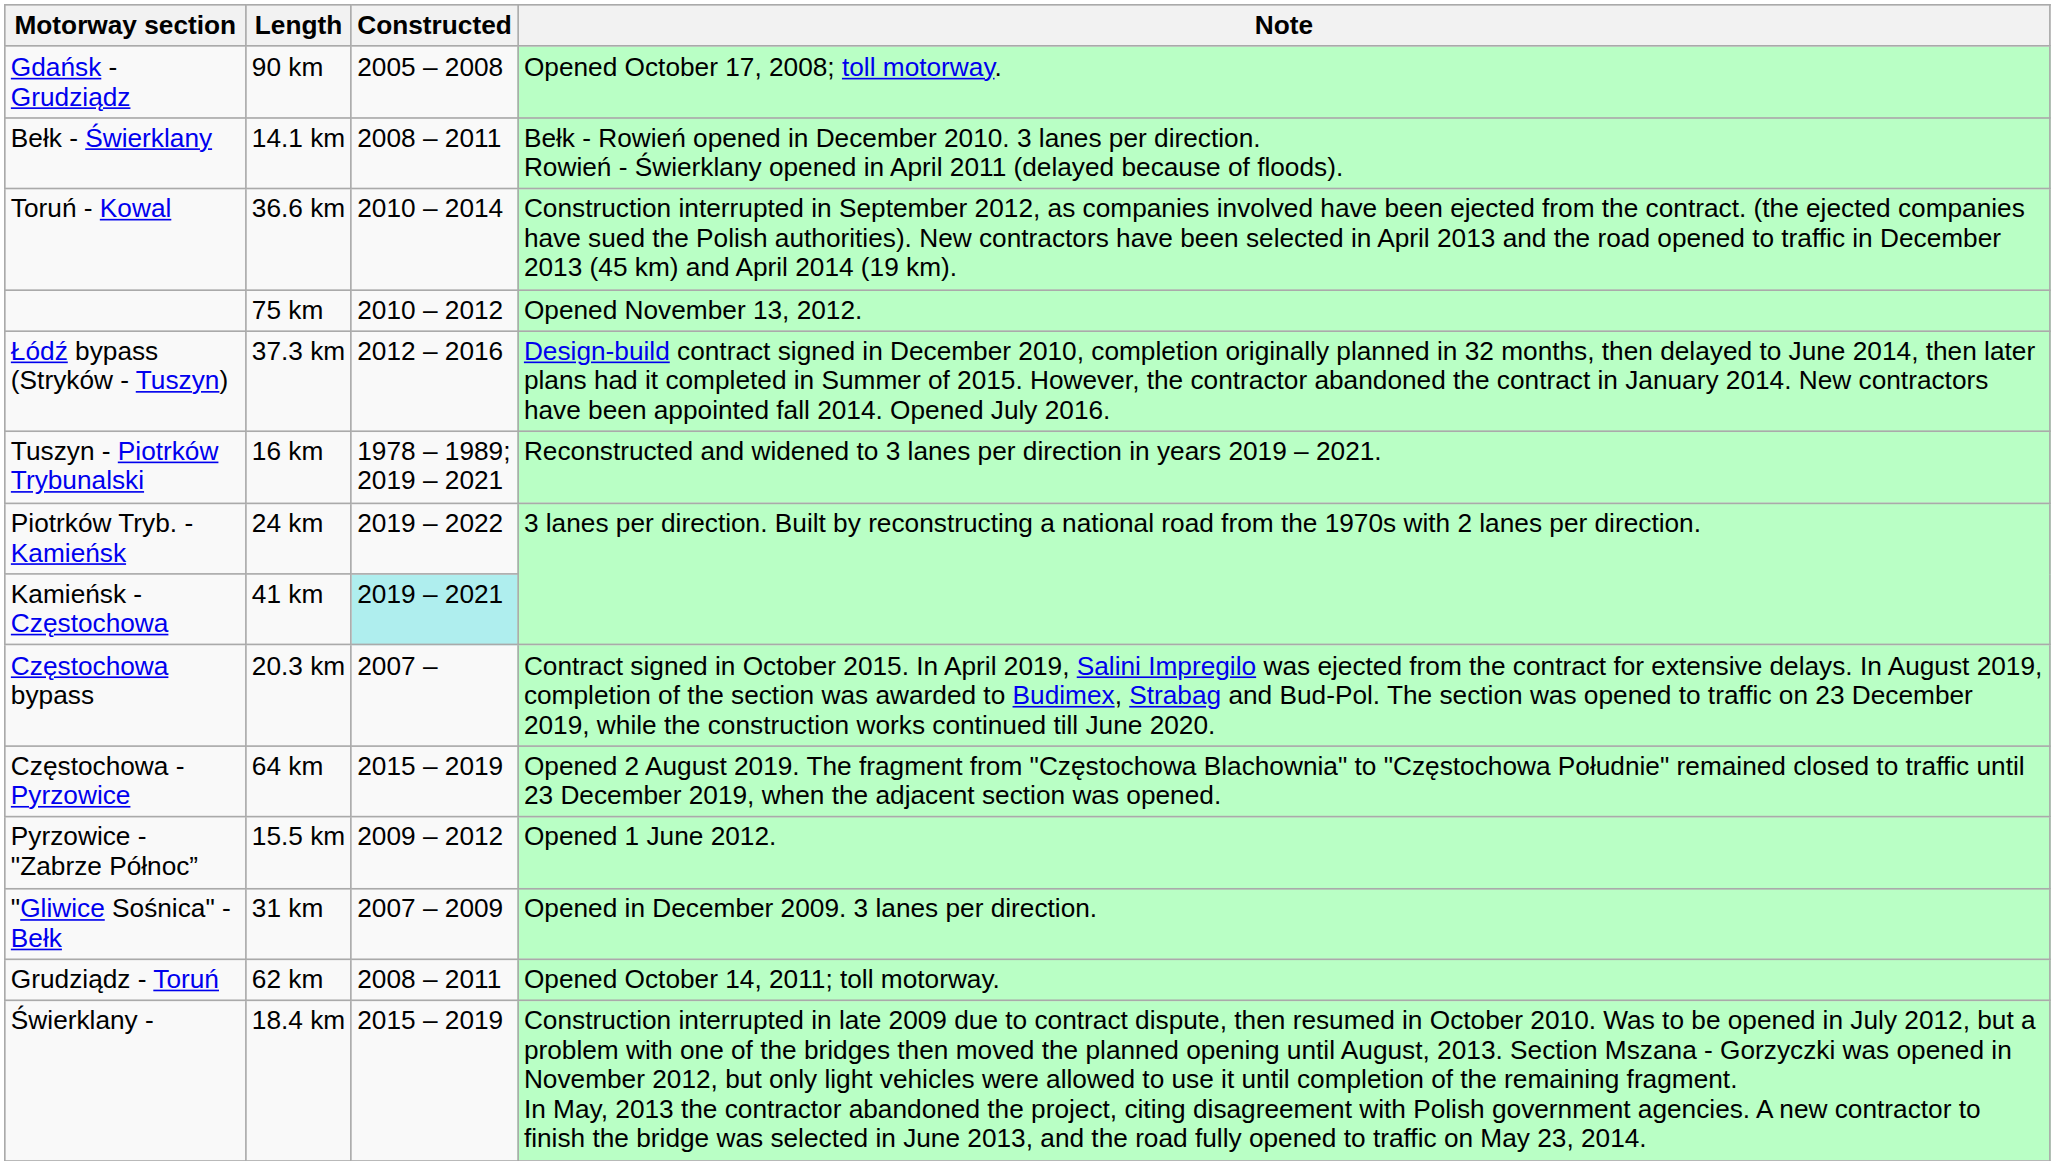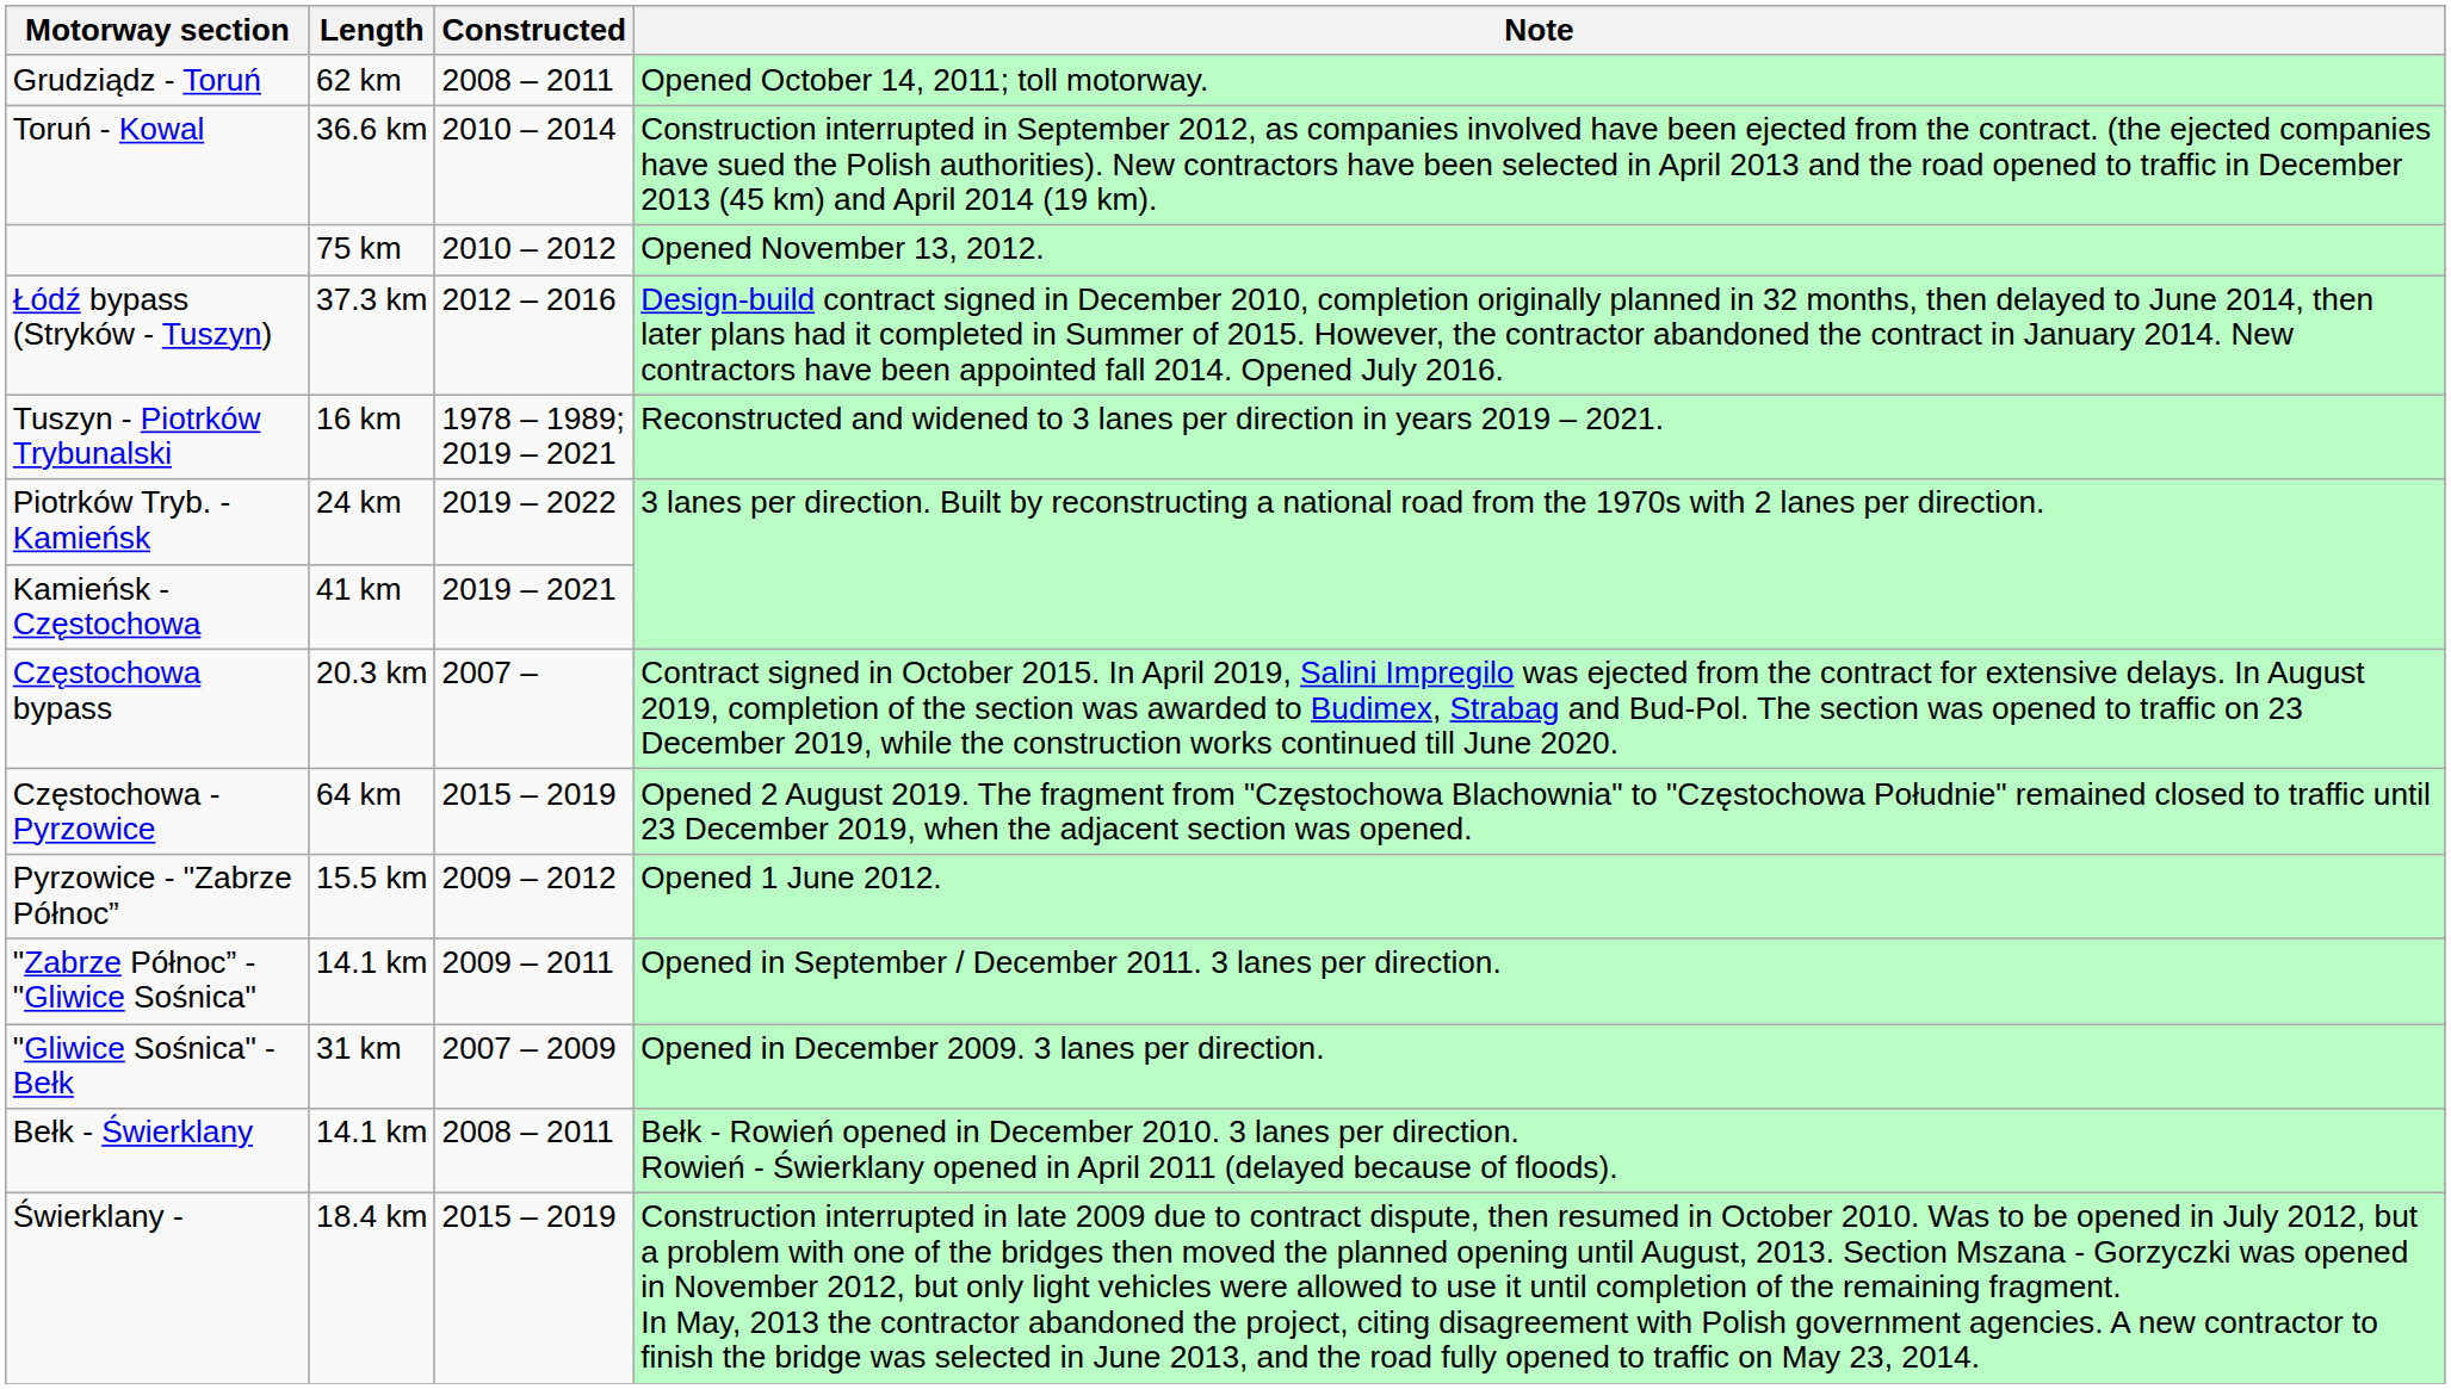- row: Gdańsk - Grudziądz | 90 km | 2005 – 2008 | Opened October 17, 2008; toll motorway.
rows swapped: Grudziądz - Toruń <-> Bełk - Świerklany
Kamieńsk - Częstochowa | Constructed: paleturquoise background -> no background
+ row: "Zabrze Północ” - "Gliwice Sośnica" | 14.1 km | 2009 – 2011 | Opened in September / December 2011. 3 lanes per direction.
